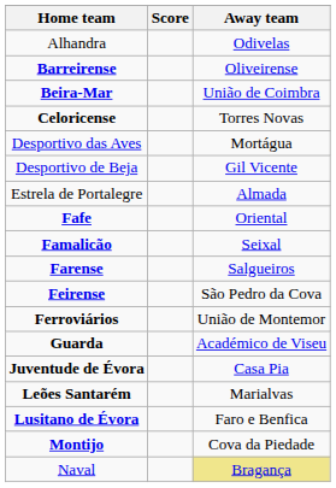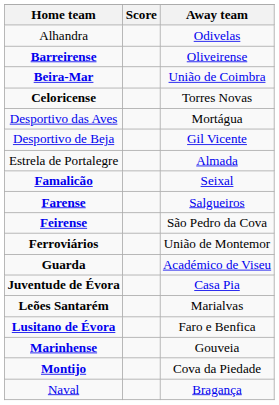- row: Fafe | Oriental
+ row: Marinhense | Gouveia
Naval | Away team: khaki background -> no background
